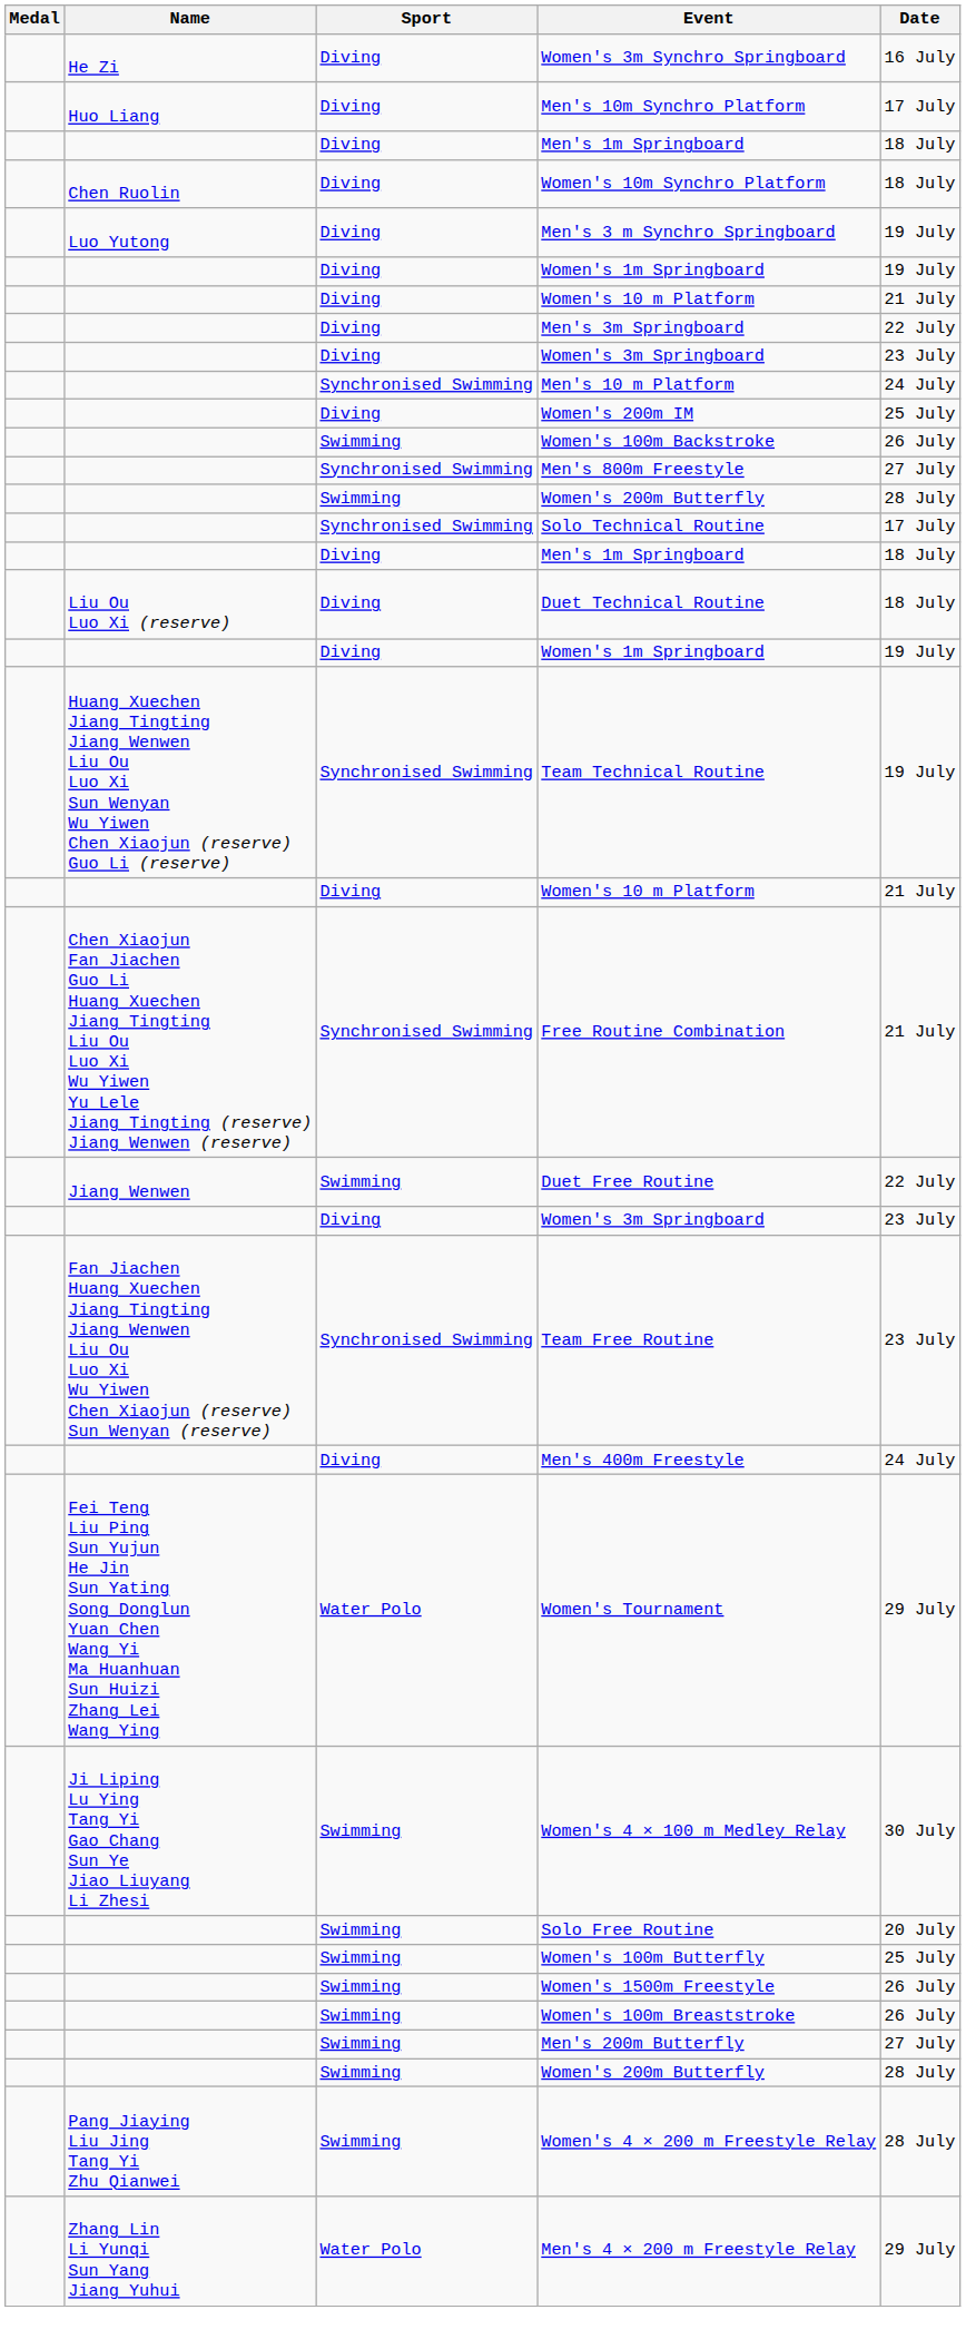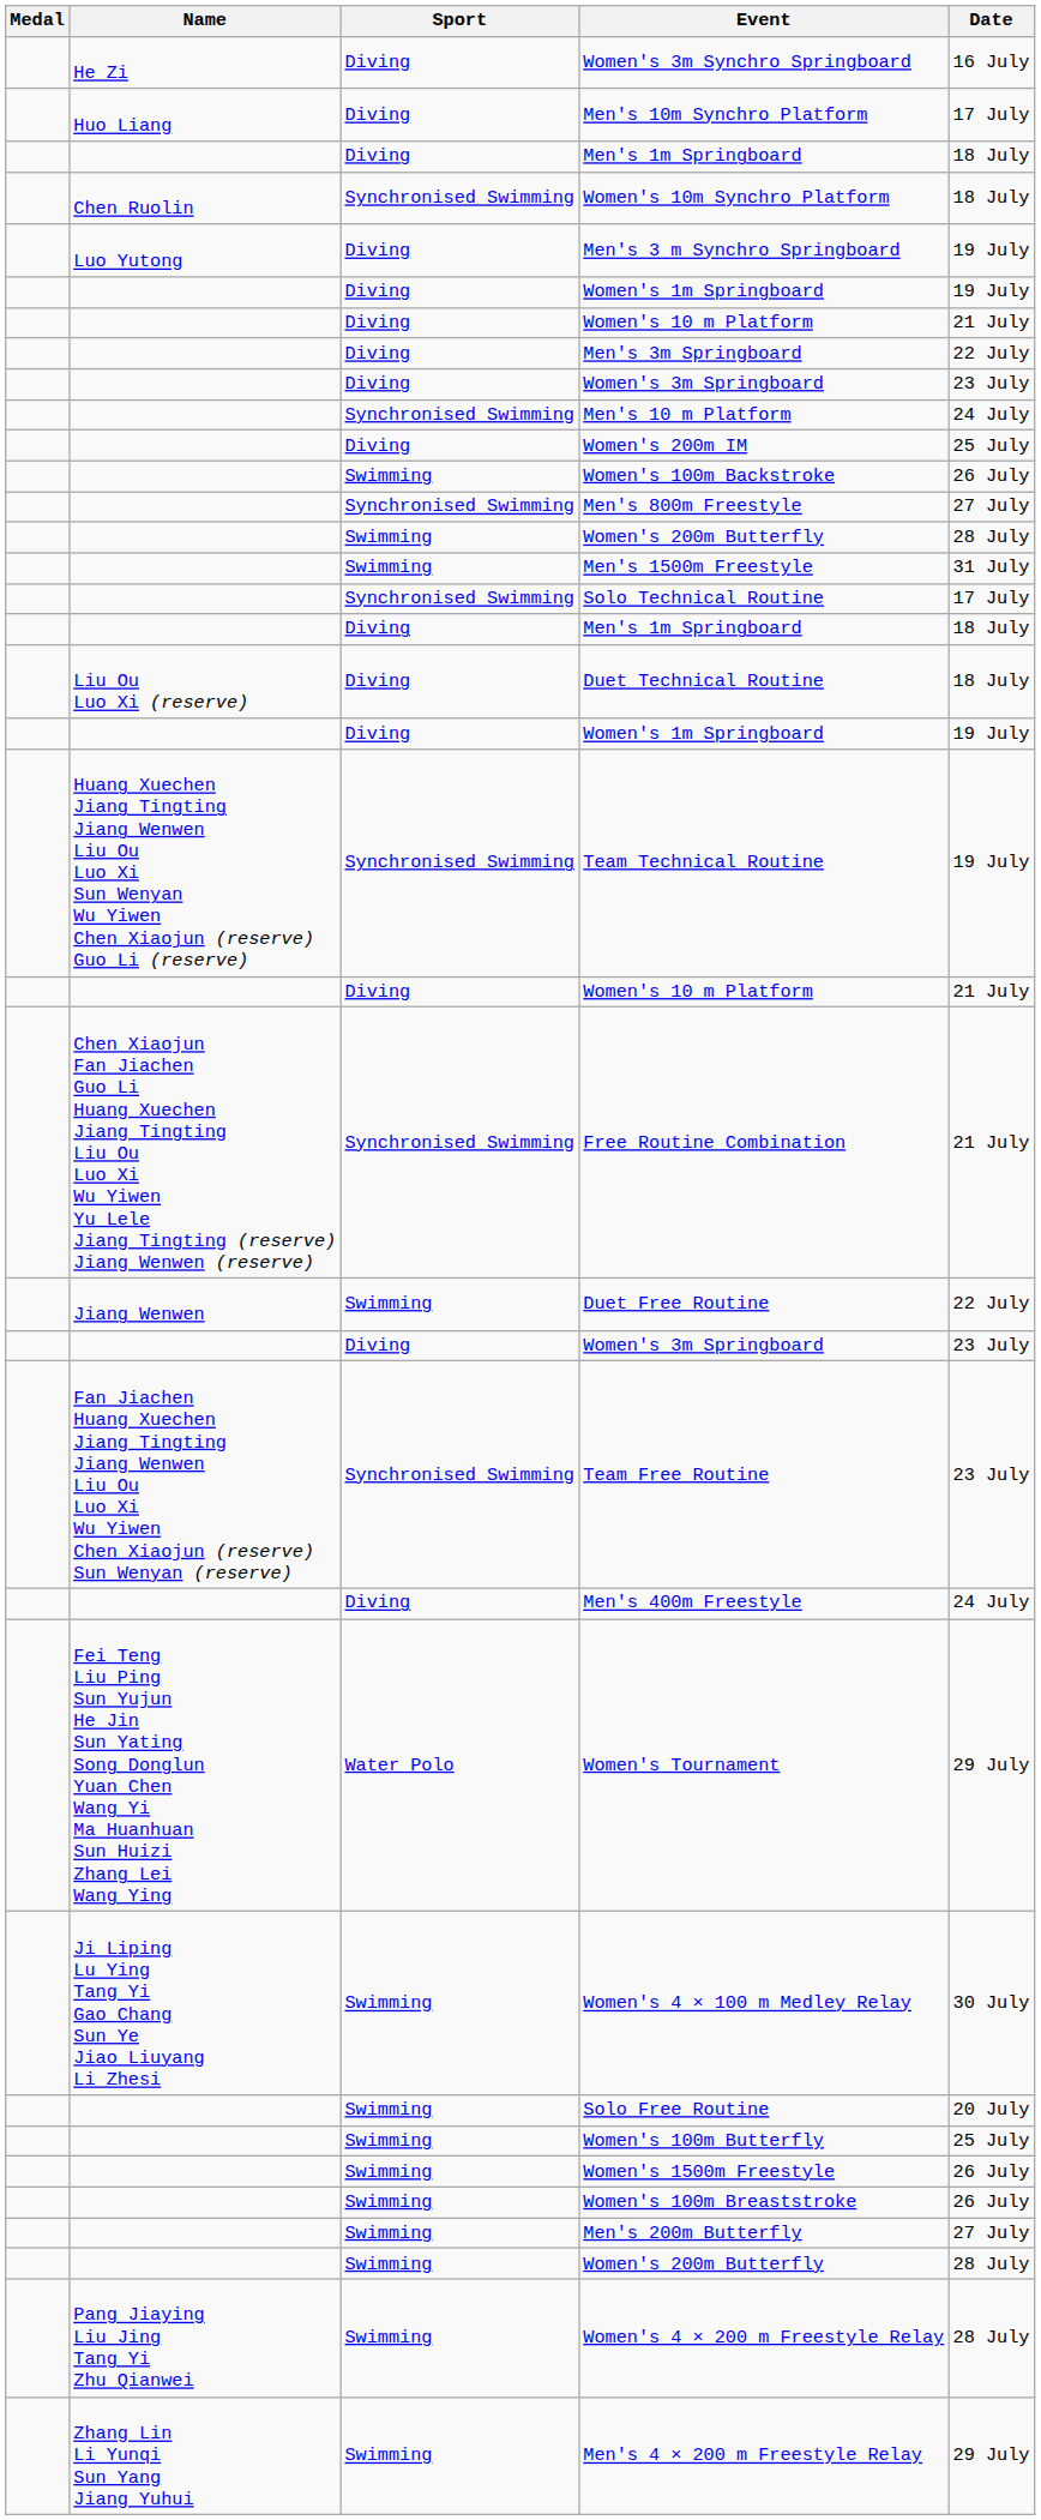Women's 10m Synchro Platform | Sport: Diving -> Synchronised Swimming
+ row: Swimming | Men's 1500m Freestyle | 31 July
Men's 4 × 200 m Freestyle Relay | Sport: Water Polo -> Swimming
